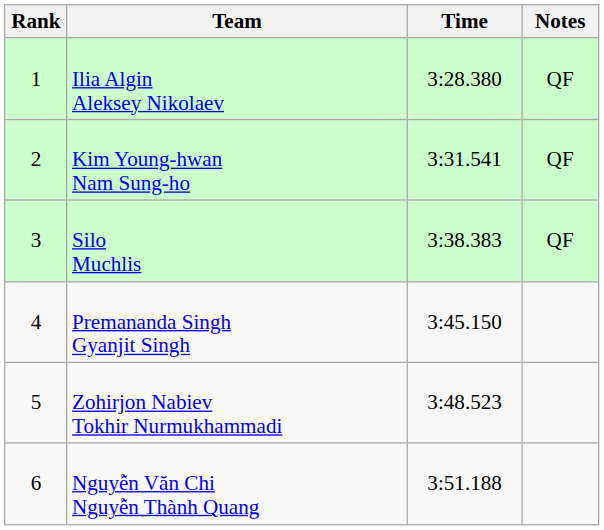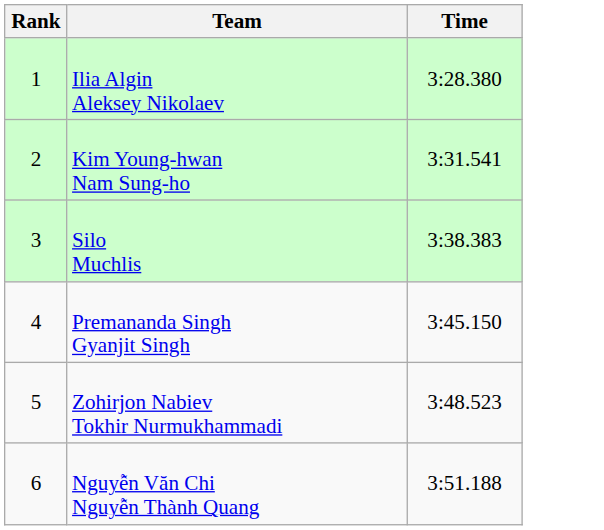- column: Notes | QF | QF | QF
